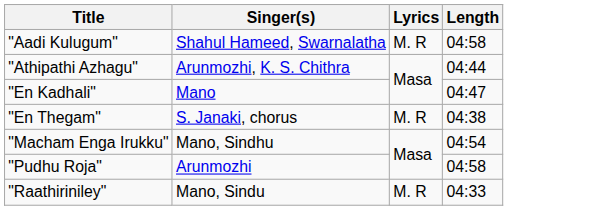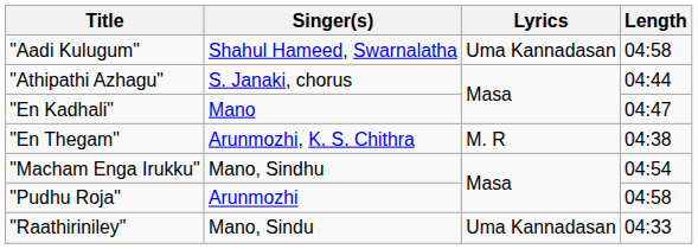"Aadi Kulugum" | Lyrics: M. R -> Uma Kannadasan
"Athipathi Azhagu" | Singer(s): Arunmozhi, K. S. Chithra -> S. Janaki, chorus
"En Thegam" | Singer(s): S. Janaki, chorus -> Arunmozhi, K. S. Chithra
"Raathiriniley" | Lyrics: M. R -> Uma Kannadasan
